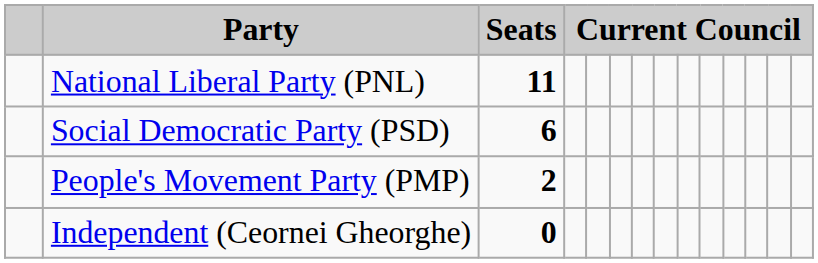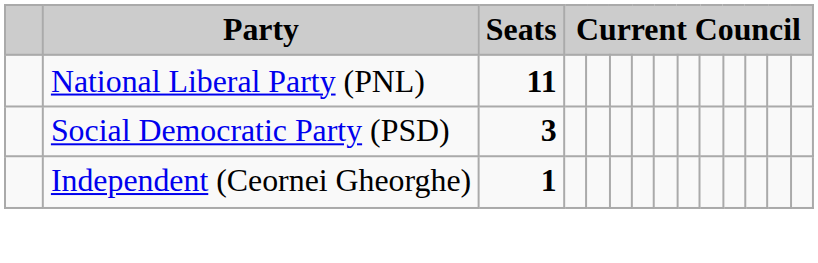Social Democratic Party (PSD) | Seats: 6 -> 3
- row: People's Movement Party (PMP) | 2
Independent (Ceornei Gheorghe) | Seats: 0 -> 1
